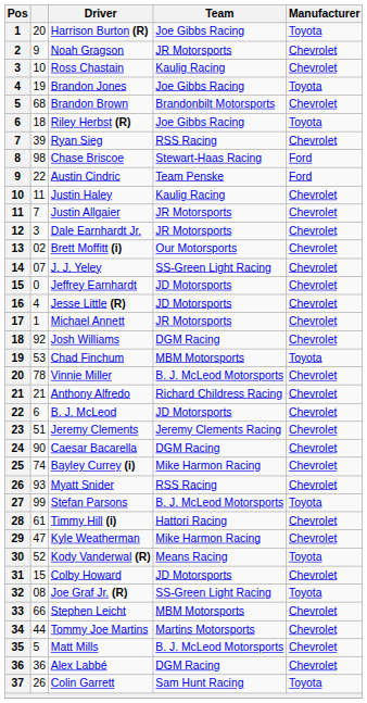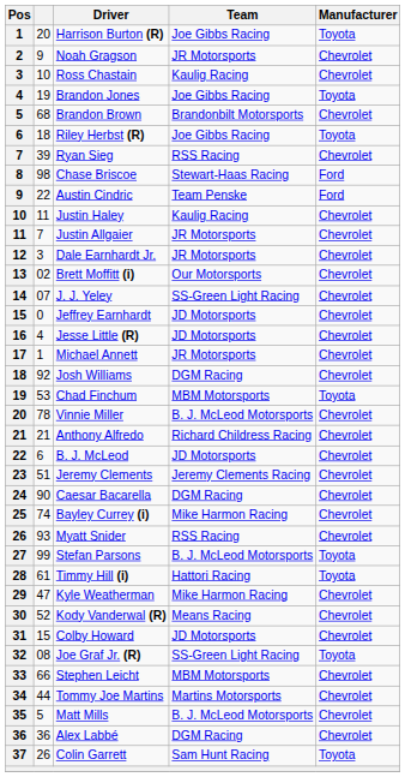Timmy Hill (i) | Manufacturer: Chevrolet -> Toyota
Kody Vanderwal (R) | Manufacturer: Toyota -> Chevrolet
